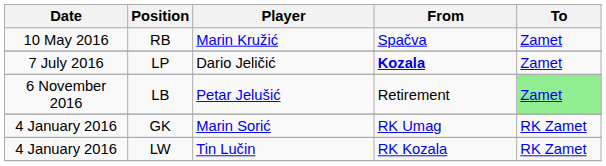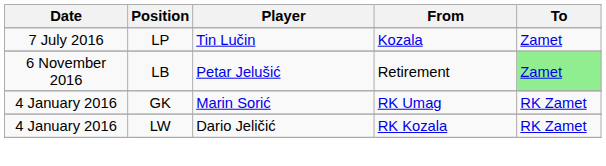- row: 10 May 2016 | RB | Marin Kružić | Spačva | Zamet
LP | Player: Dario Jeličić -> Tin Lučin
LP | From: bold -> normal
LW | Player: Tin Lučin -> Dario Jeličić
